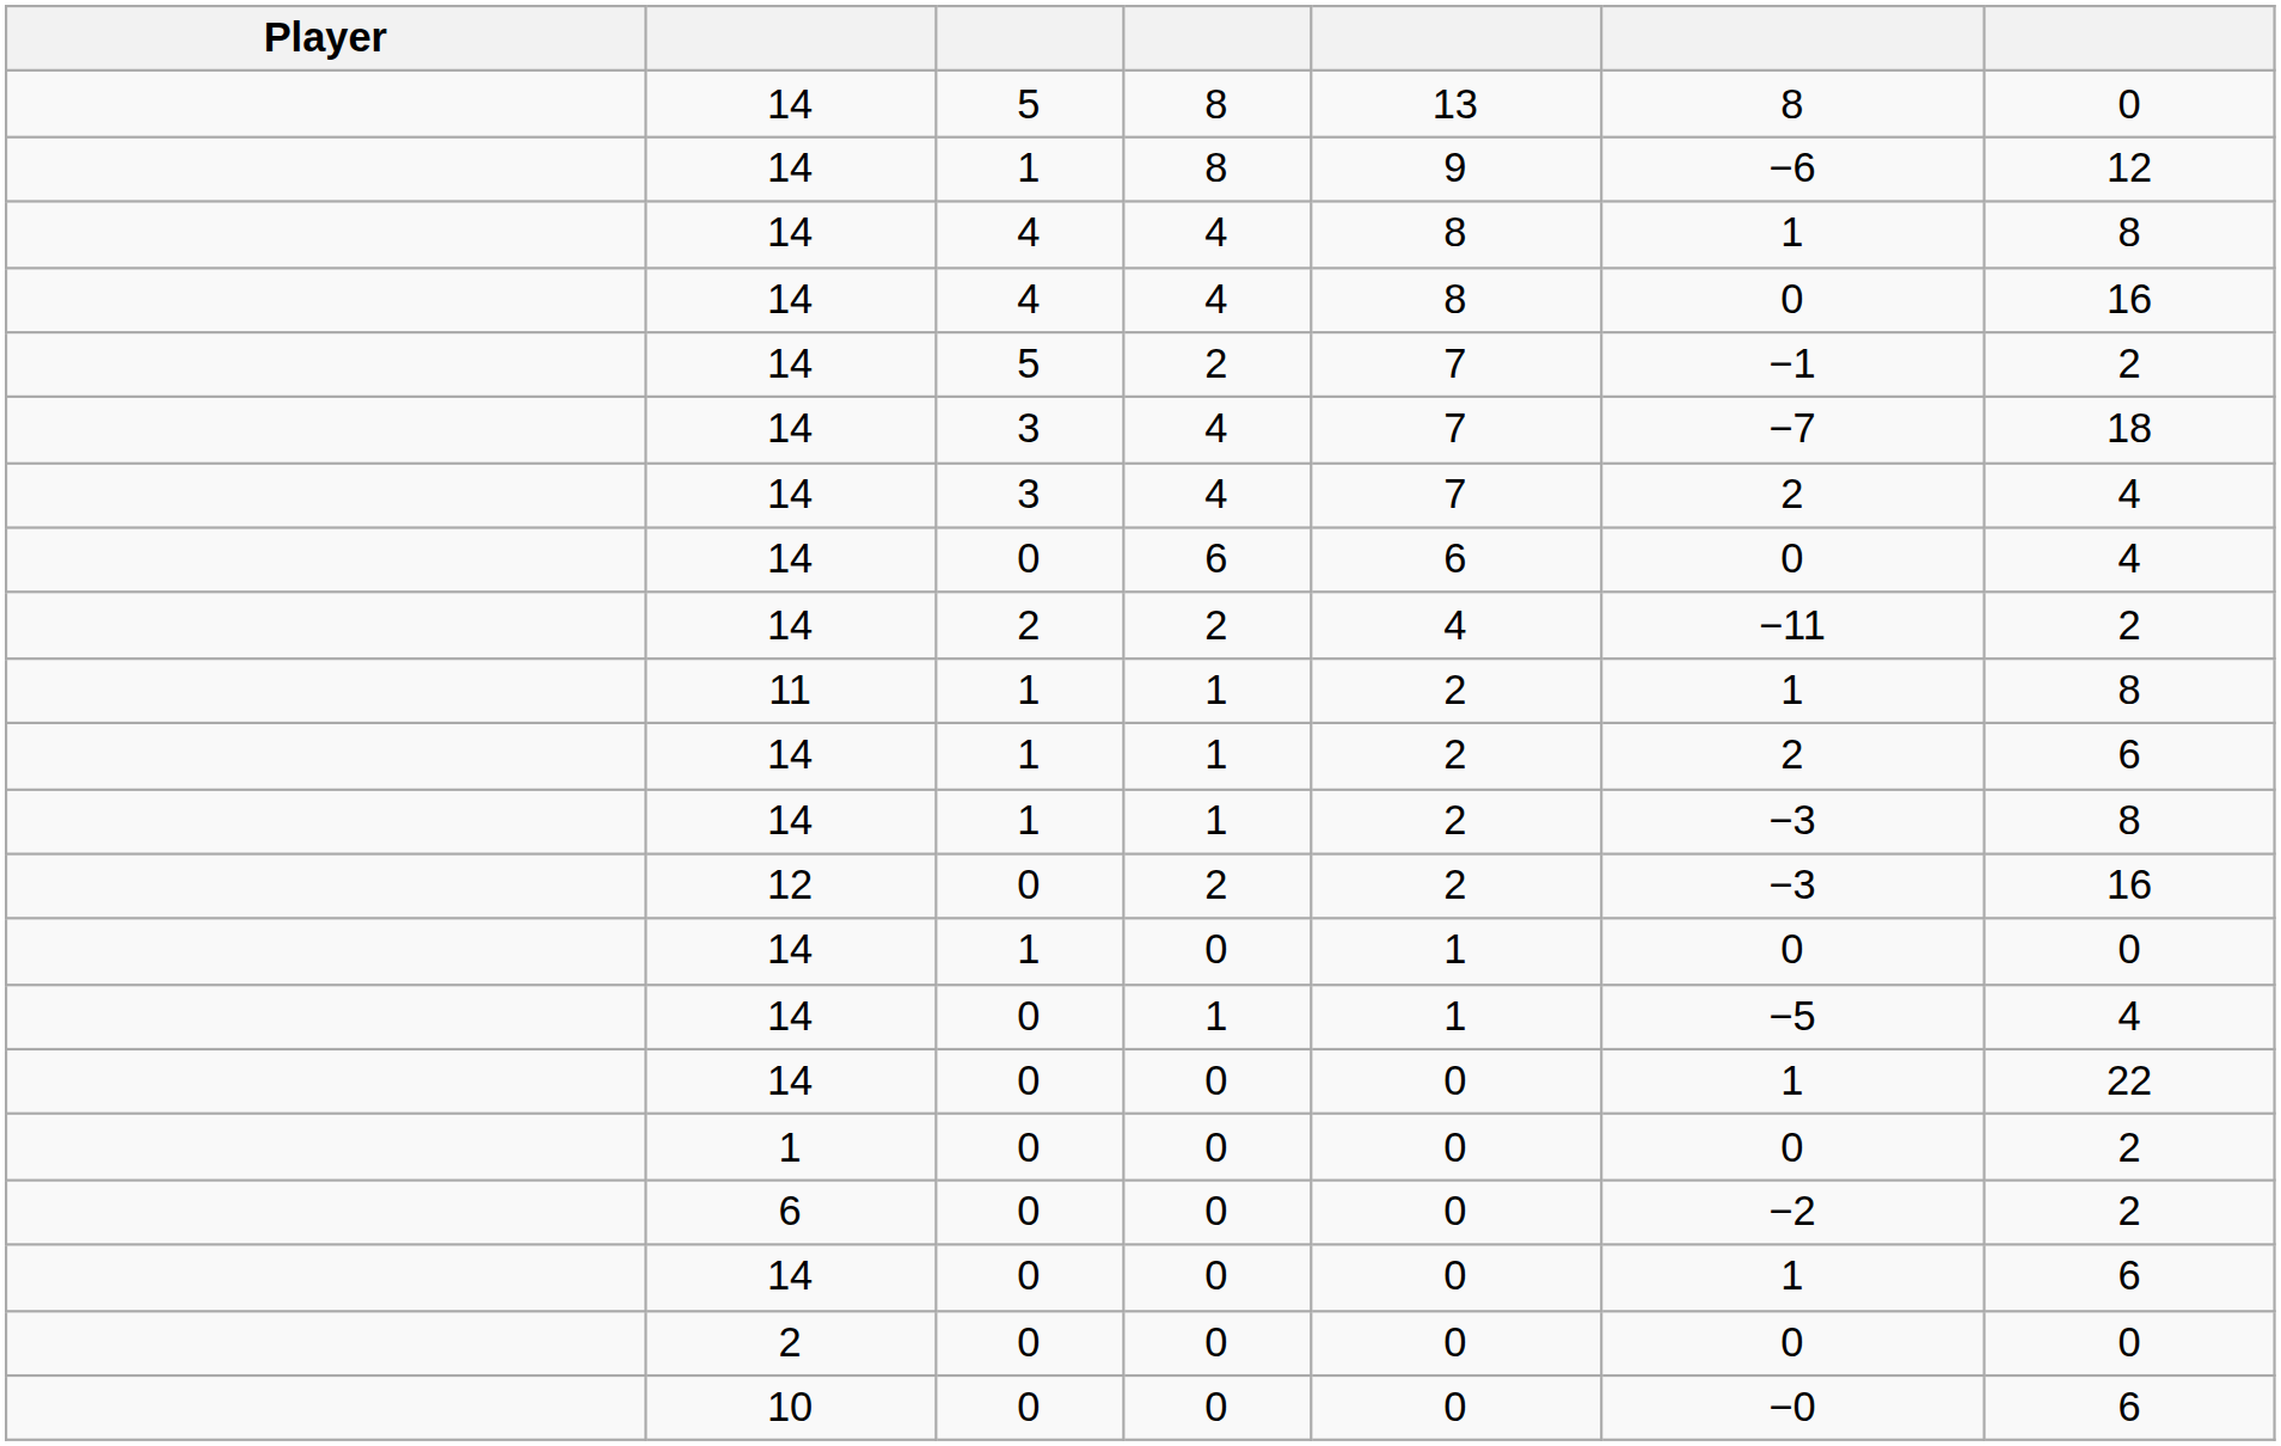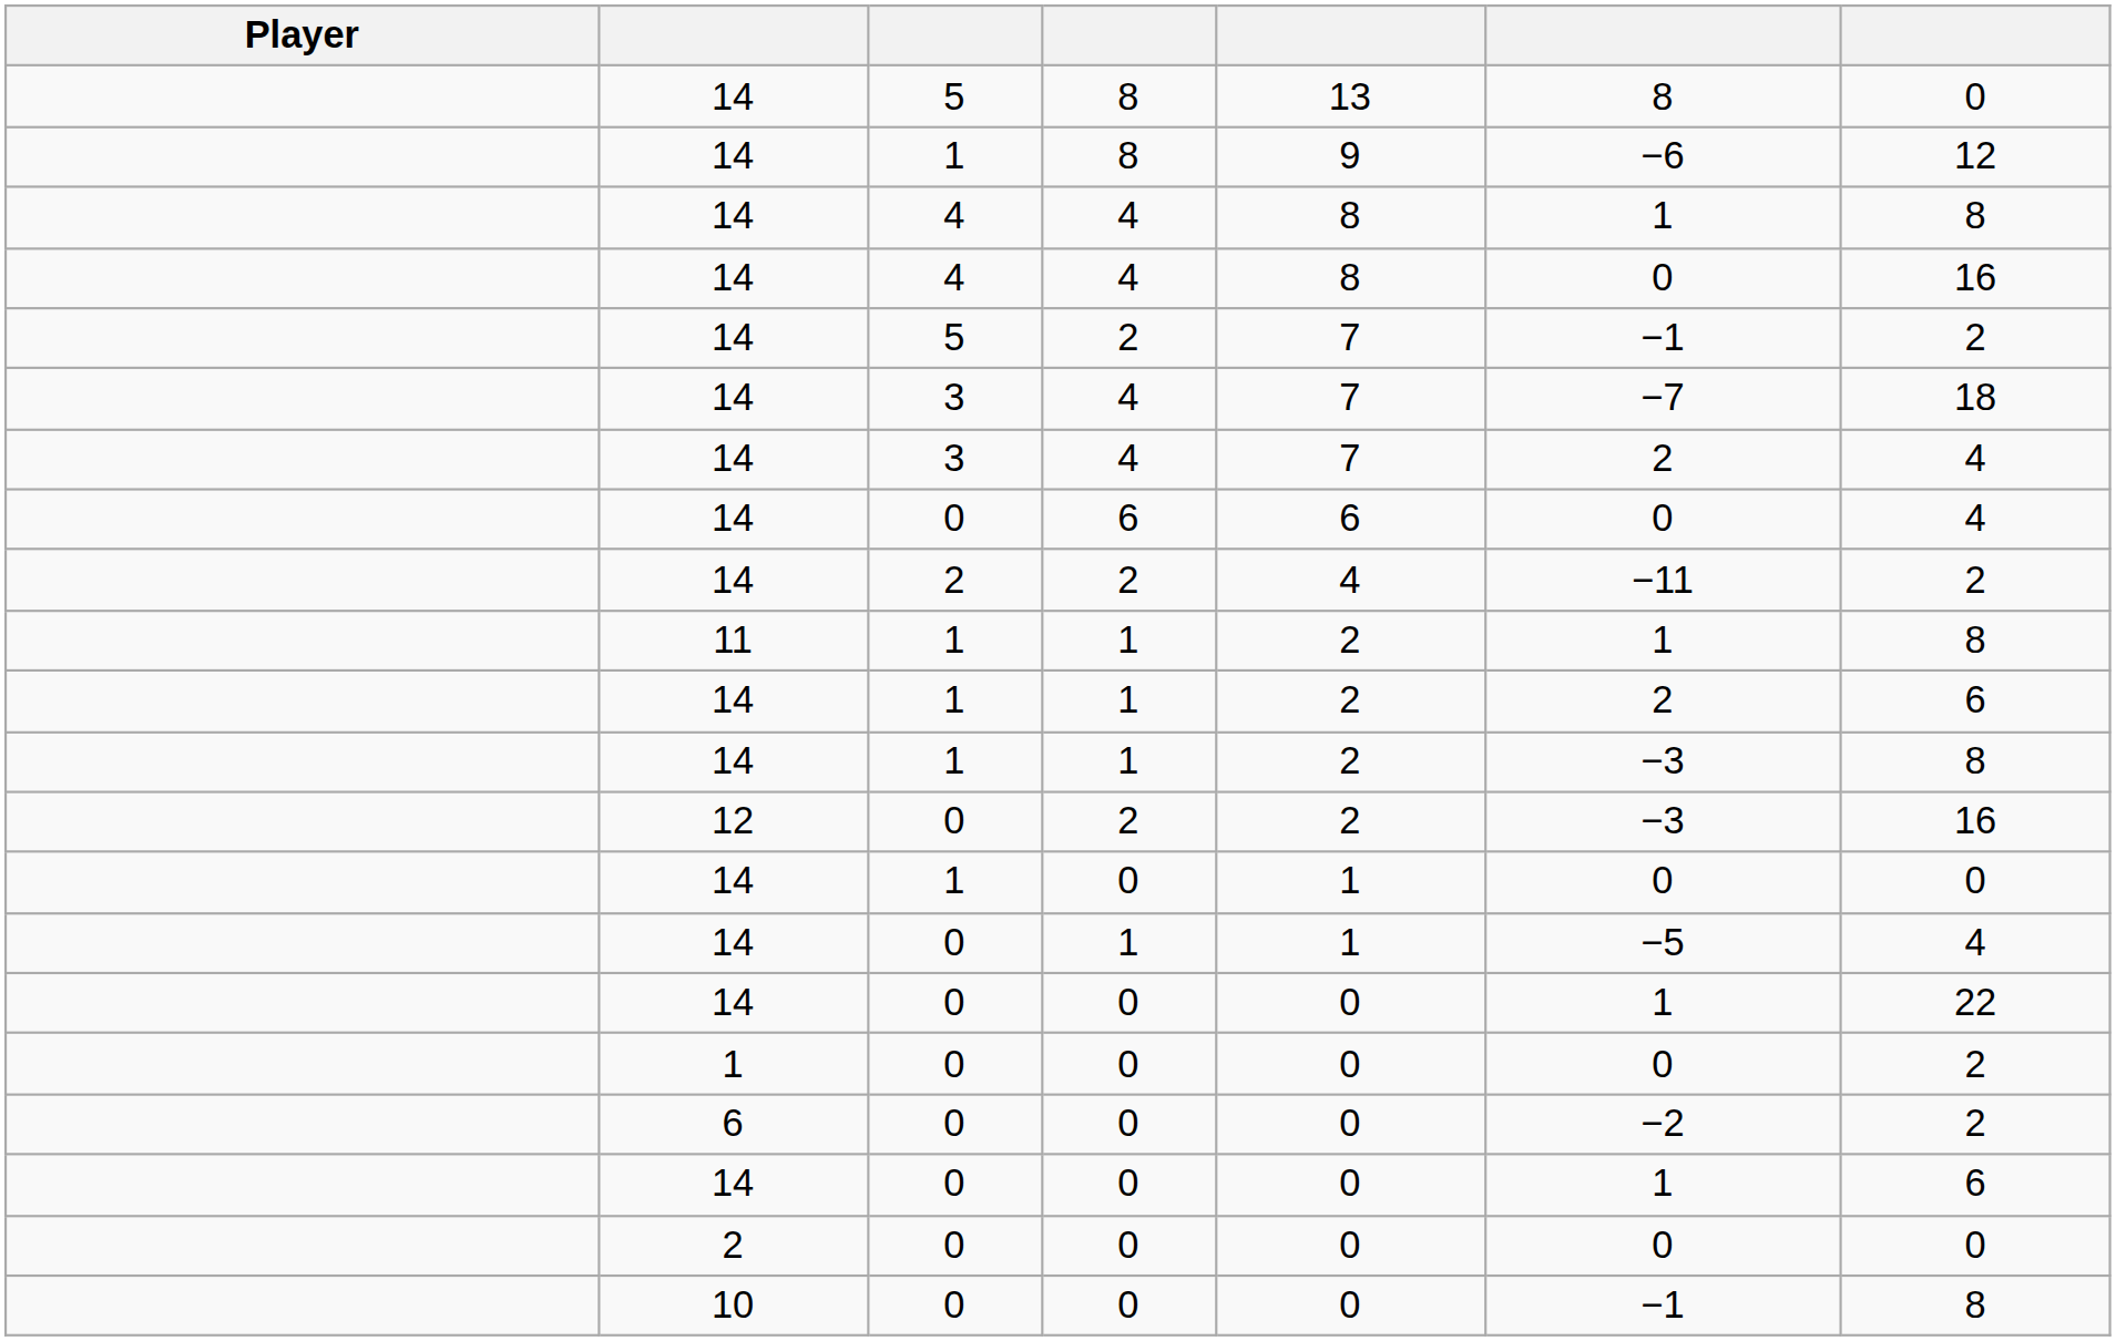10 | column 6: −0 -> −1
10 | column 7: 6 -> 8
